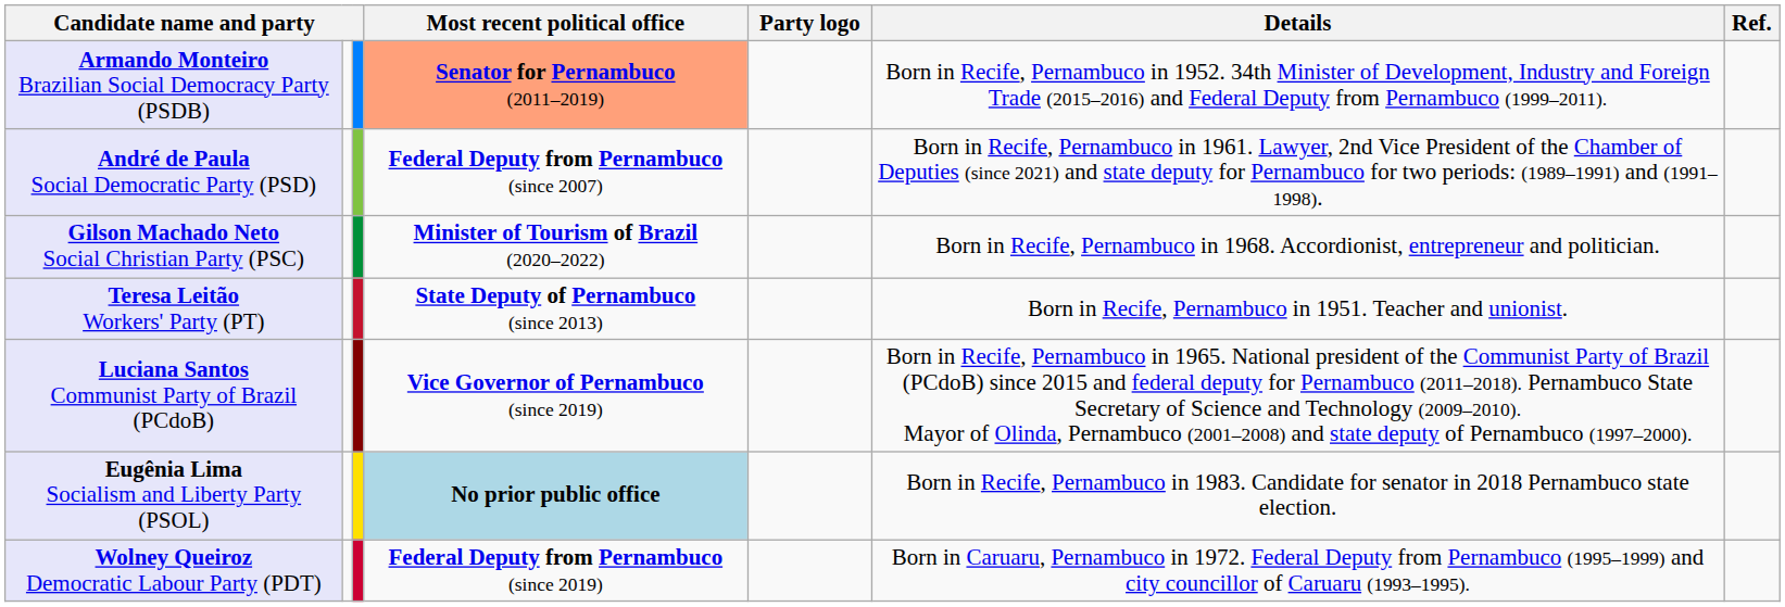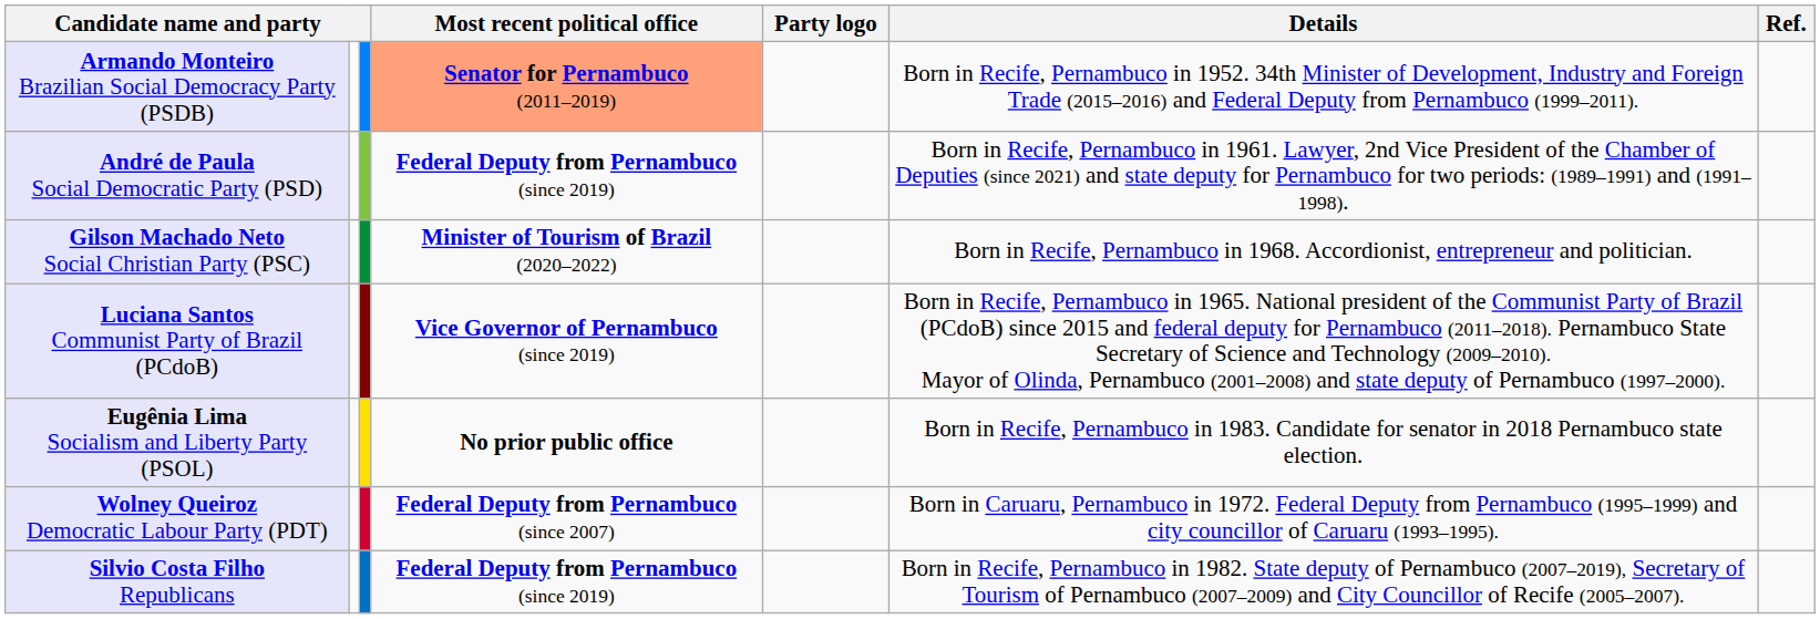André de Paula Social Democratic Party (PSD) | Most recent political office: Federal Deputy from Pernambuco (since 2007) -> Federal Deputy from Pernambuco (since 2019)
- row: Teresa Leitão Workers' Party (PT) | State Deputy of Pernambuco (since 2013) | Born in Recife, Pernambuco in 1951. Teacher and unionist.
Eugênia Lima Socialism and Liberty Party (PSOL) | Most recent political office: lightblue background -> no background
Wolney Queiroz Democratic Labour Party (PDT) | Most recent political office: Federal Deputy from Pernambuco (since 2019) -> Federal Deputy from Pernambuco (since 2007)
+ row: Silvio Costa Filho Republicans | Federal Deputy from Pernambuco (since 2019) | Born in Recife, Pernambuco in 1982. State deputy of Pernambuco (2007–2019), Secretary of Tourism of Pernambuco (2007–2009) and City Councillor of Recife (2005–2007).
